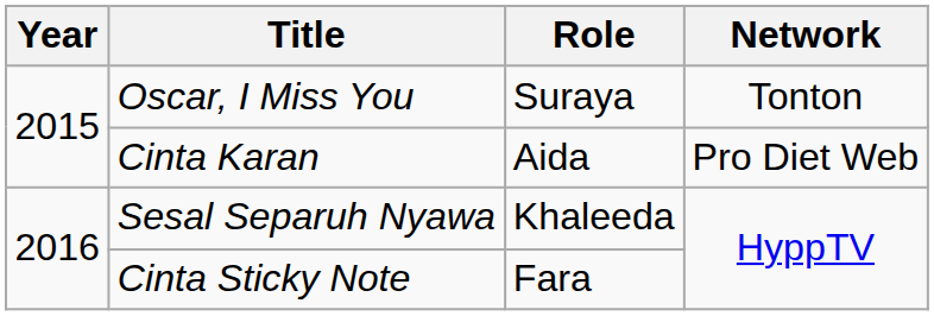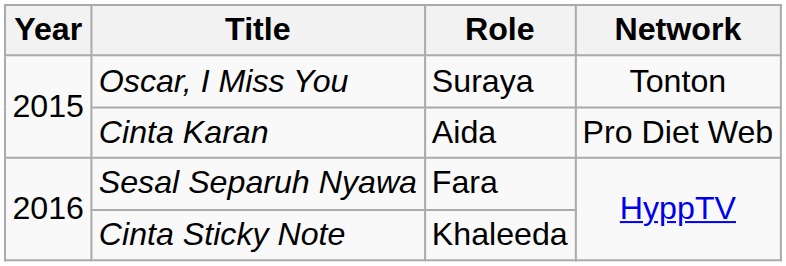Sesal Separuh Nyawa | Role: Khaleeda -> Fara
Cinta Sticky Note | Role: Fara -> Khaleeda
